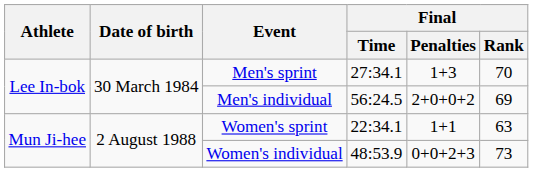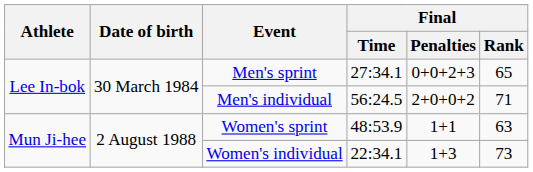Men's sprint | Final / Penalties: 1+3 -> 0+0+2+3
Men's sprint | Final / Rank: 70 -> 65
Men's individual | Final / Rank: 69 -> 71
Women's sprint | Final / Time: 22:34.1 -> 48:53.9
Women's individual | Final / Time: 48:53.9 -> 22:34.1
Women's individual | Final / Penalties: 0+0+2+3 -> 1+3
